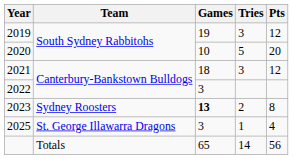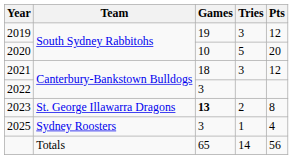2023 | Team: Sydney Roosters -> St. George Illawarra Dragons
2025 | Team: St. George Illawarra Dragons -> Sydney Roosters
